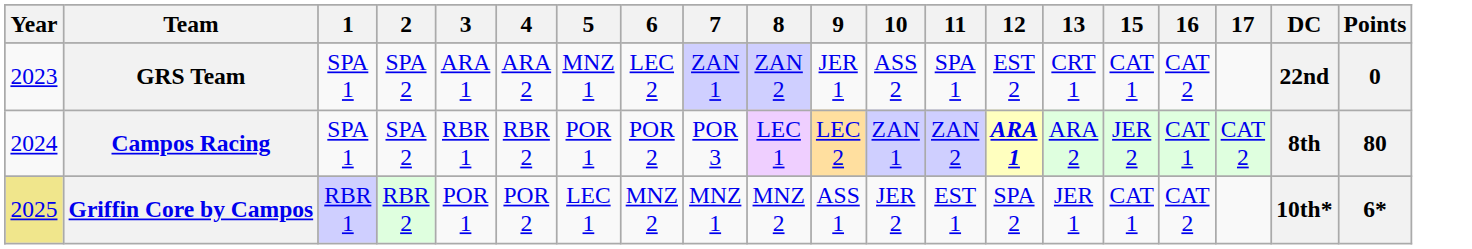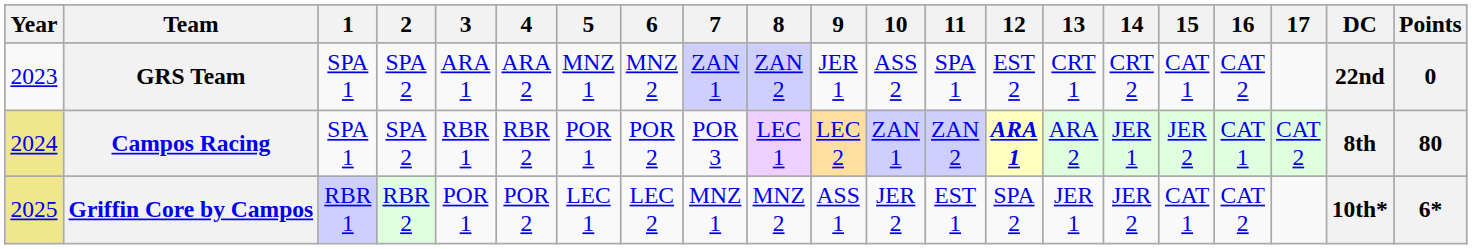+ column: 14 | CRT 2 | JER 1 | JER 2
GRS Team | 6: LEC 2 -> MNZ 2
Campos Racing | Year: no background -> khaki background
Griffin Core by Campos | 6: MNZ 2 -> LEC 2
